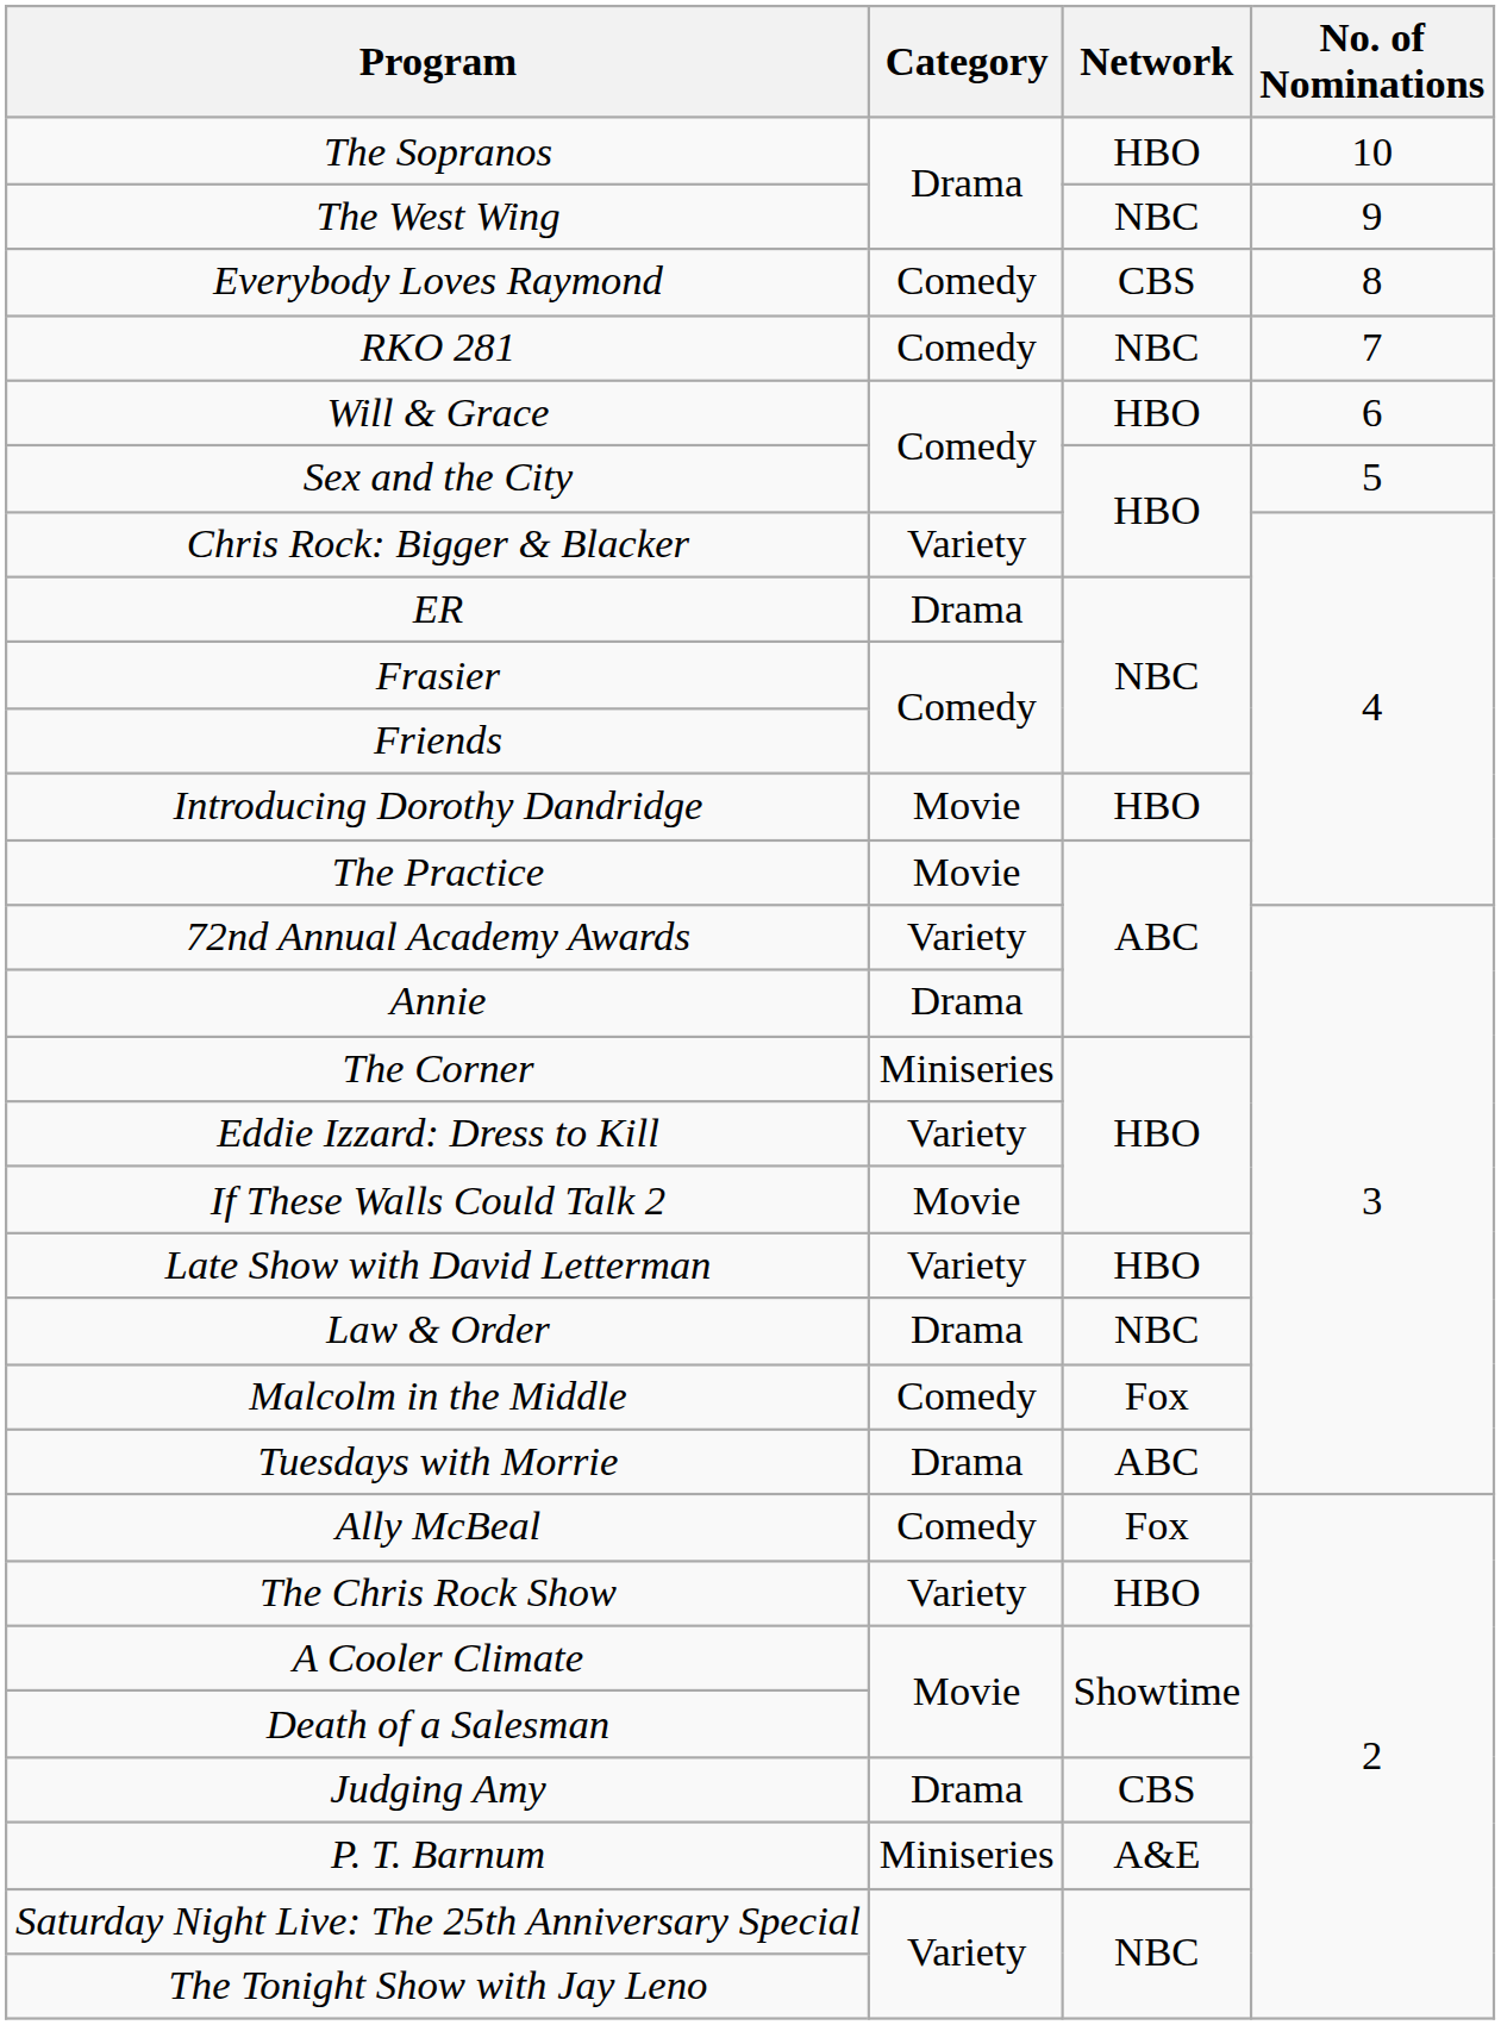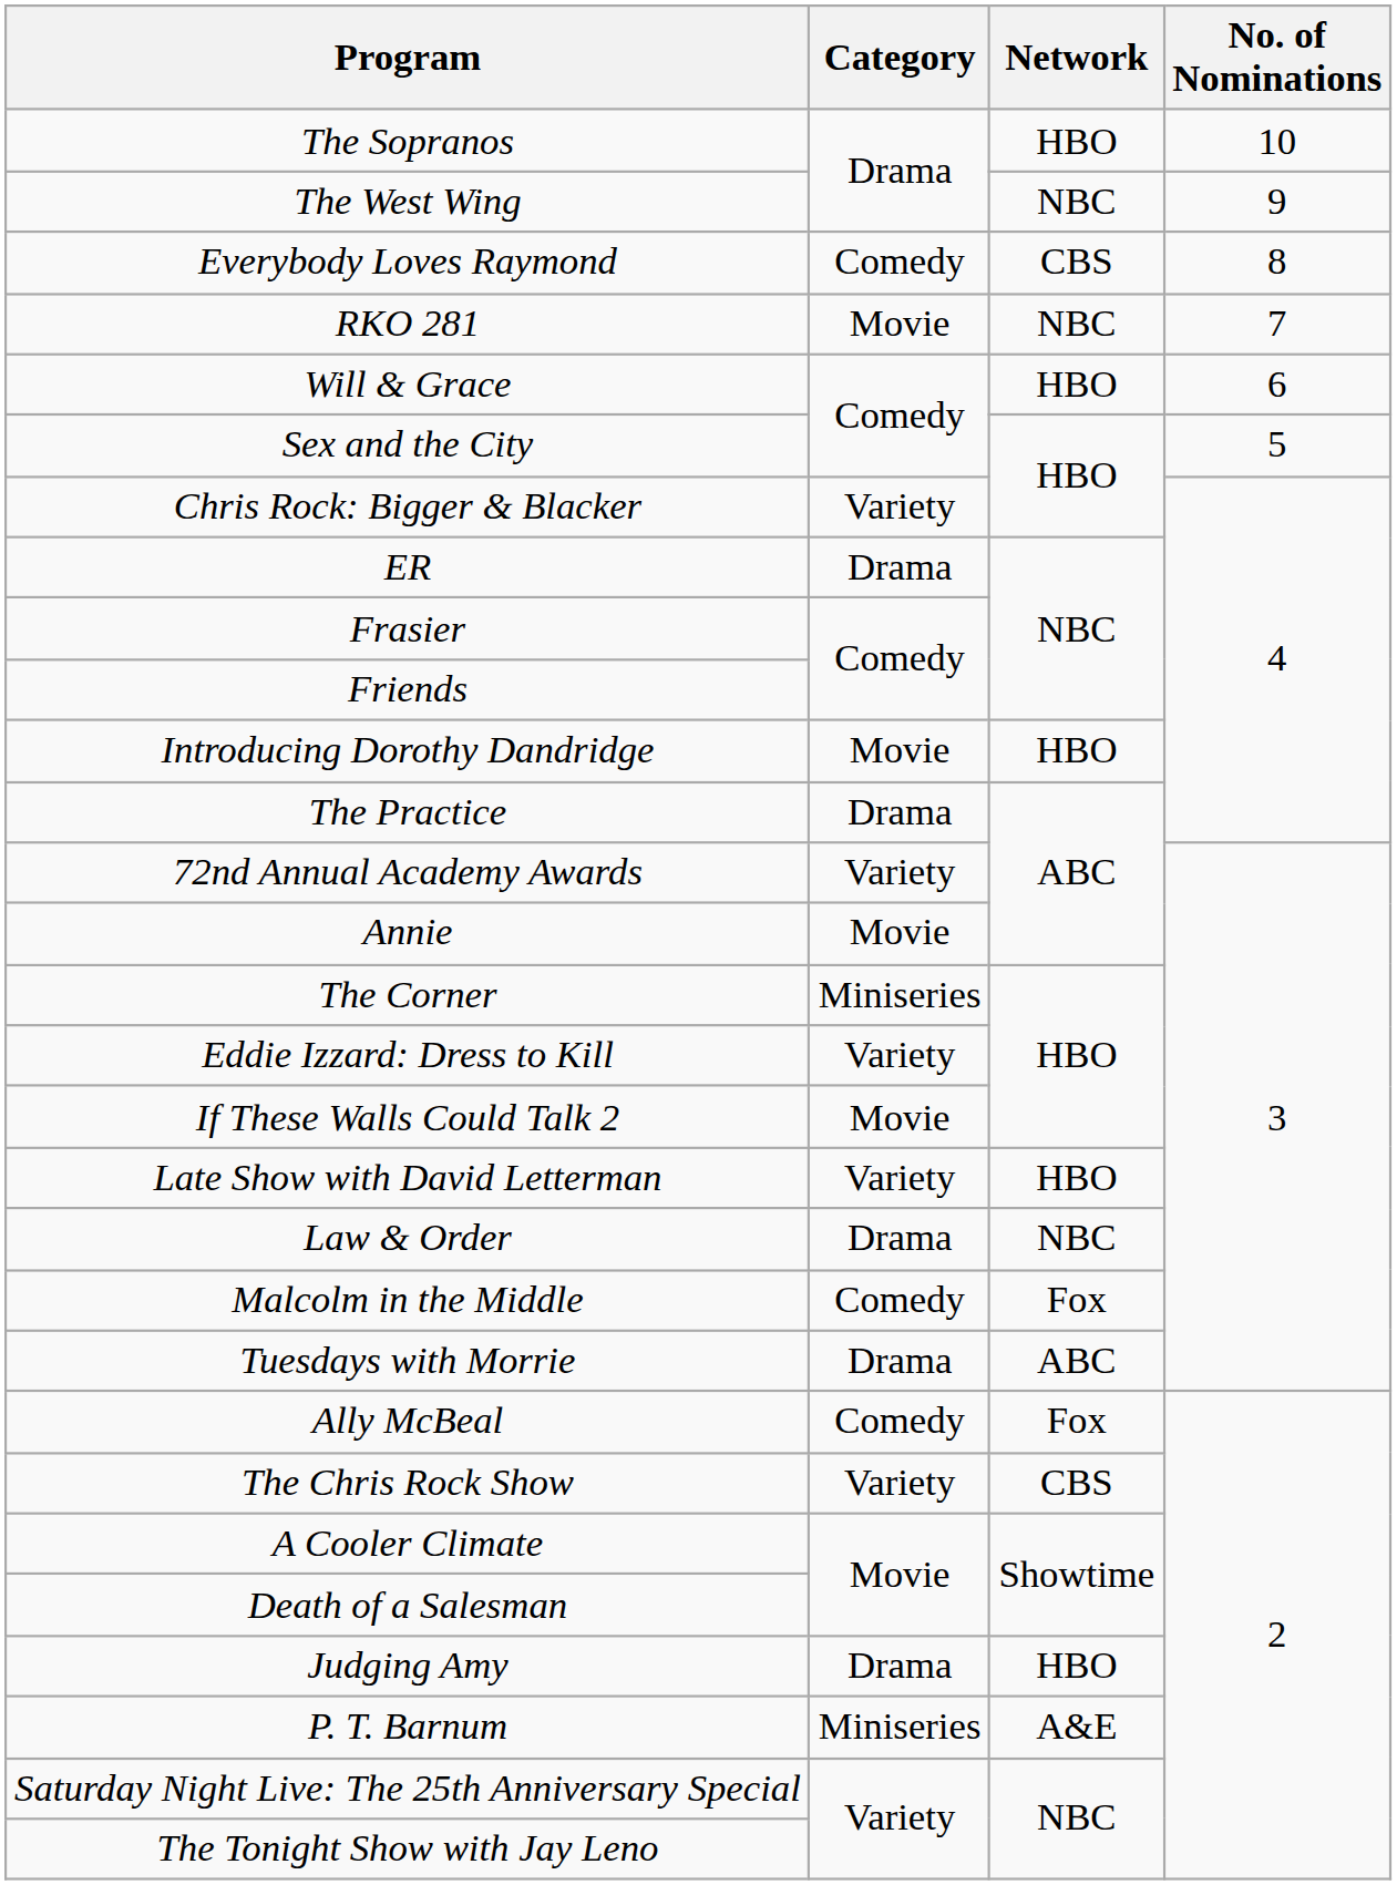RKO 281 | Category: Comedy -> Movie
The Practice | Category: Movie -> Drama
Annie | Category: Drama -> Movie
The Chris Rock Show | Network: HBO -> CBS
Judging Amy | Network: CBS -> HBO
